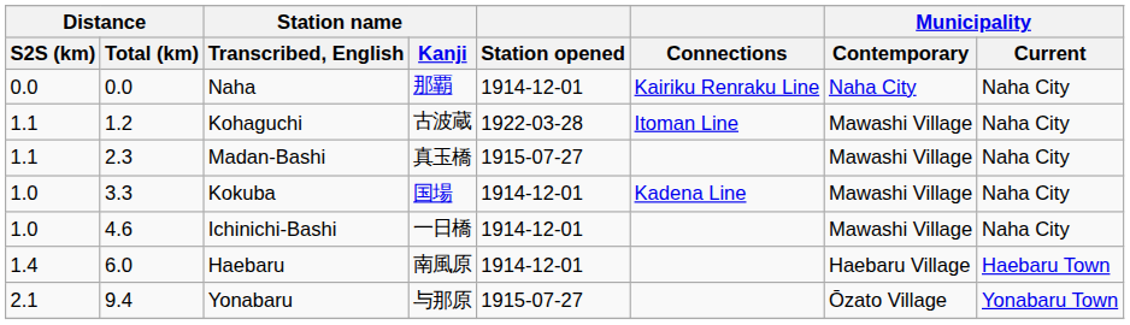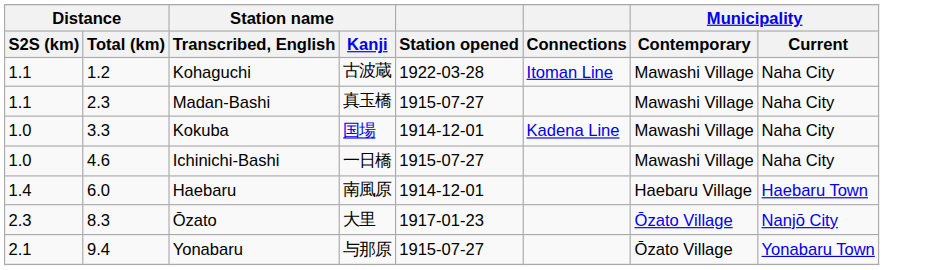- row: 0.0 | 0.0 | Naha | 那覇 | 1914-12-01 | Kairiku Renraku Line | Naha City | Naha City
Ichinichi-Bashi | Station opened: 1914-12-01 -> 1915-07-27
+ row: 2.3 | 8.3 | Ōzato | 大里 | 1917-01-23 | Ōzato Village | Nanjō City
